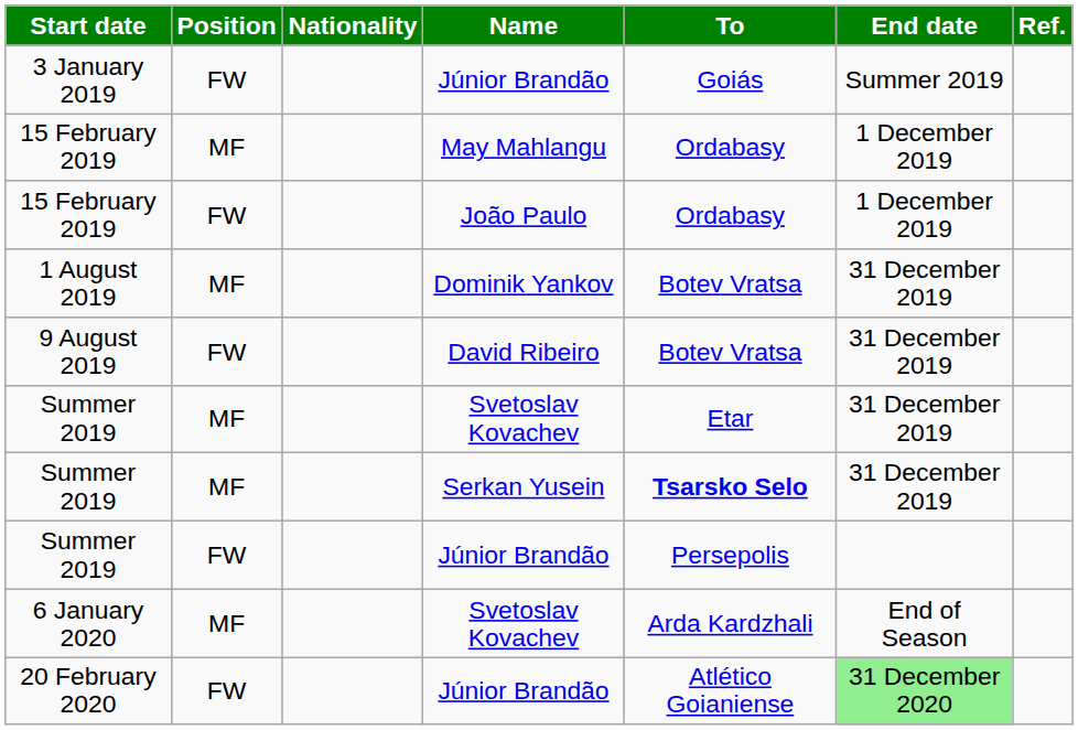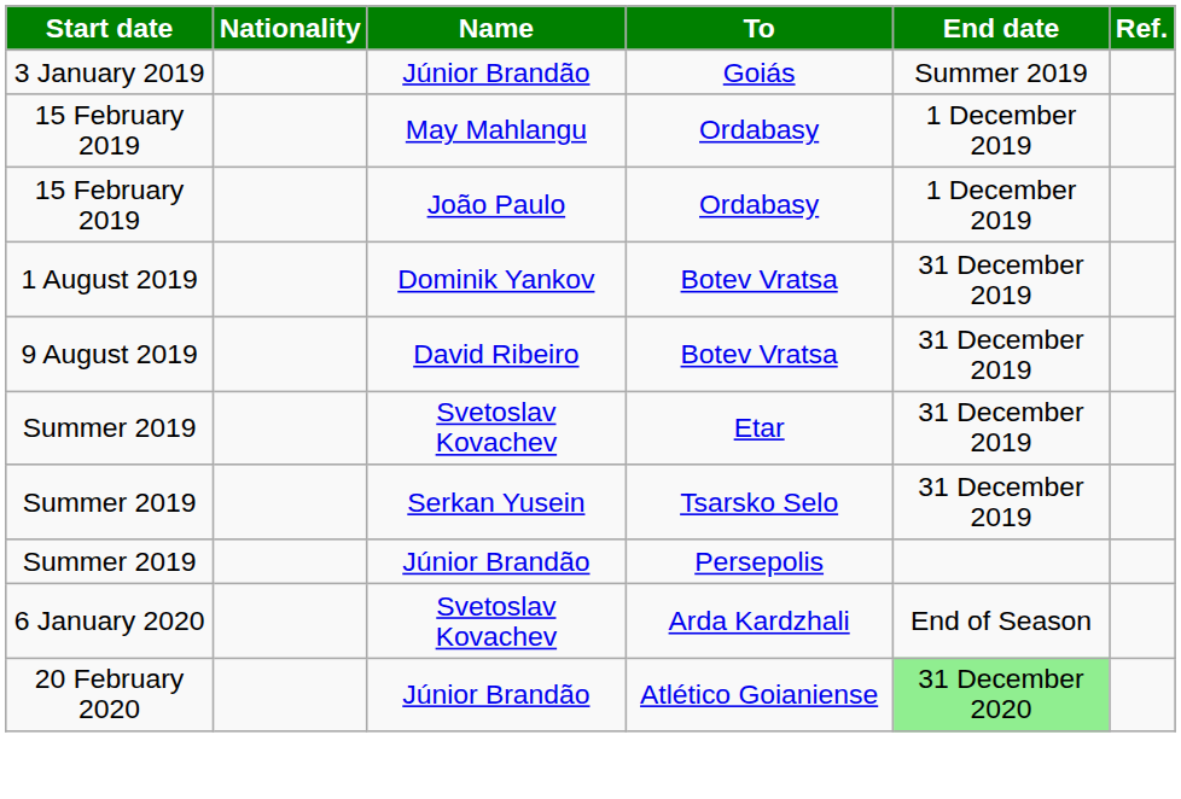- column: Position | FW | MF | FW | MF | FW | MF | MF | FW | MF | FW
Summer 2019 / Serkan Yusein | To: bold -> normal
